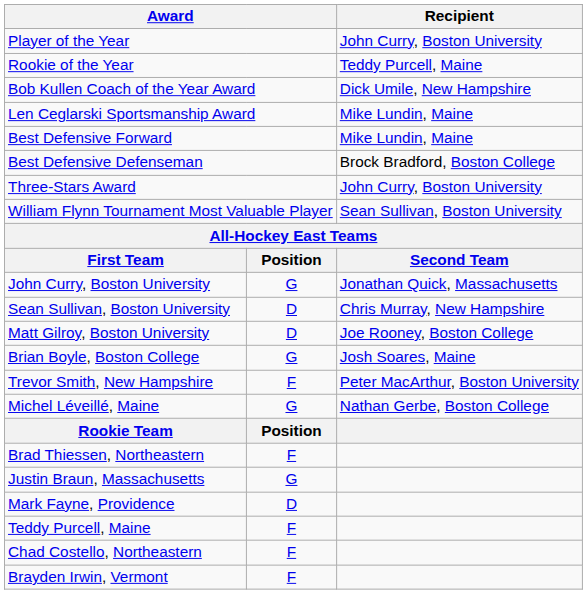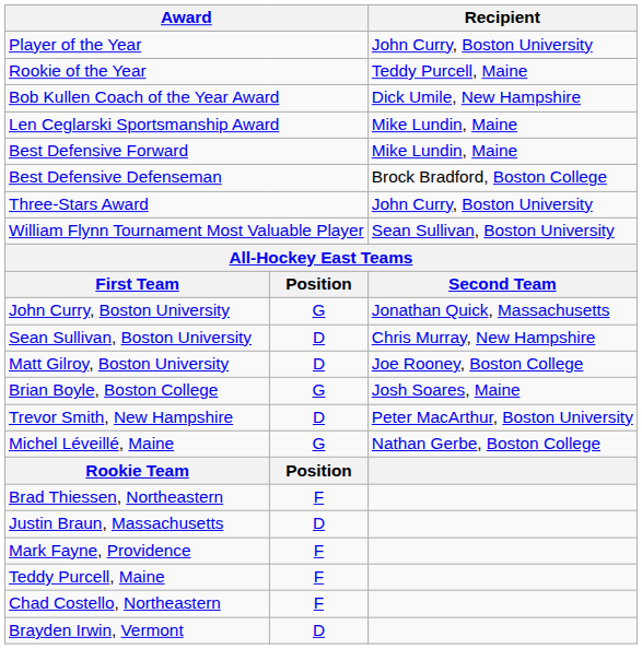Trevor Smith, New Hampshire | column 2: F -> D
Justin Braun, Massachusetts | column 2: G -> D
Mark Fayne, Providence | column 2: D -> F
Brayden Irwin, Vermont | column 2: F -> D
